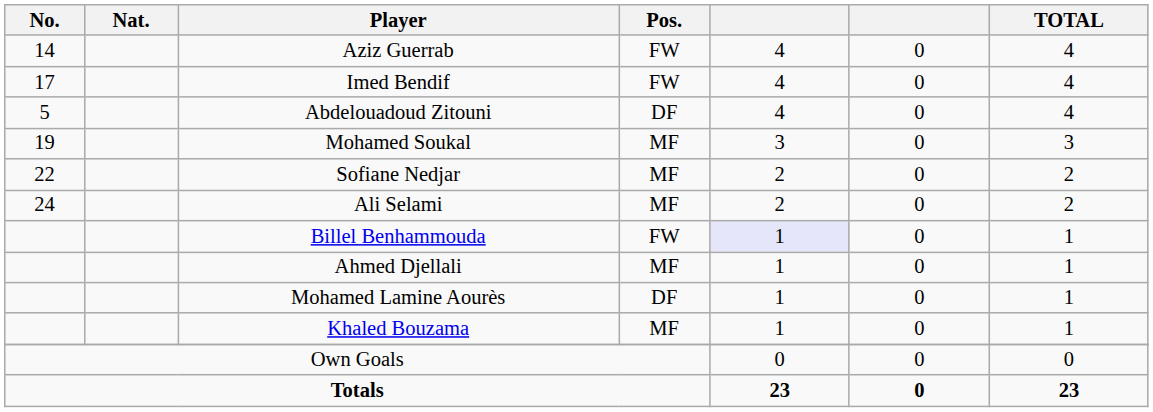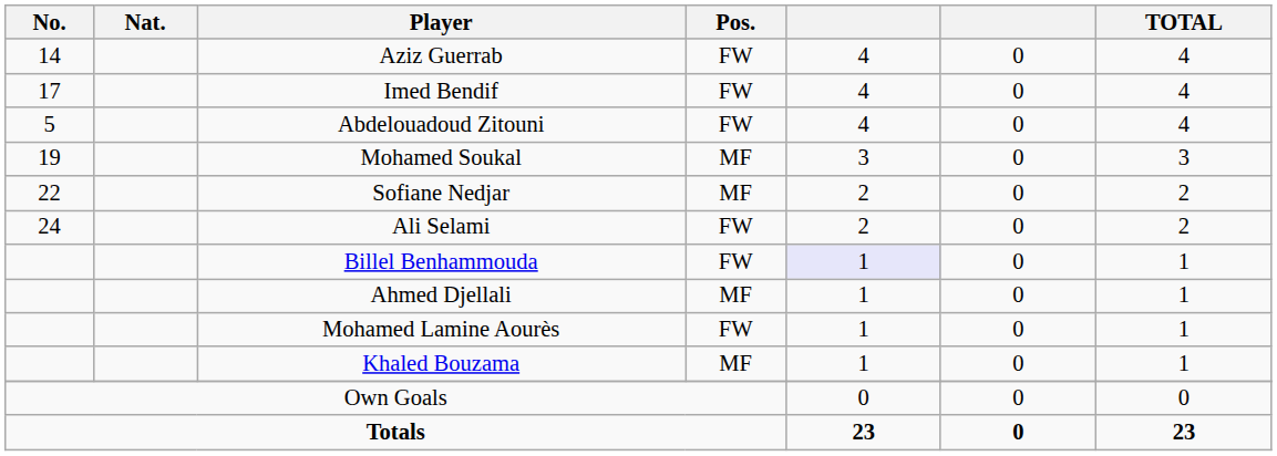Abdelouadoud Zitouni | Pos.: DF -> FW
Ali Selami | Pos.: MF -> FW
Mohamed Lamine Aourès | Pos.: DF -> FW
